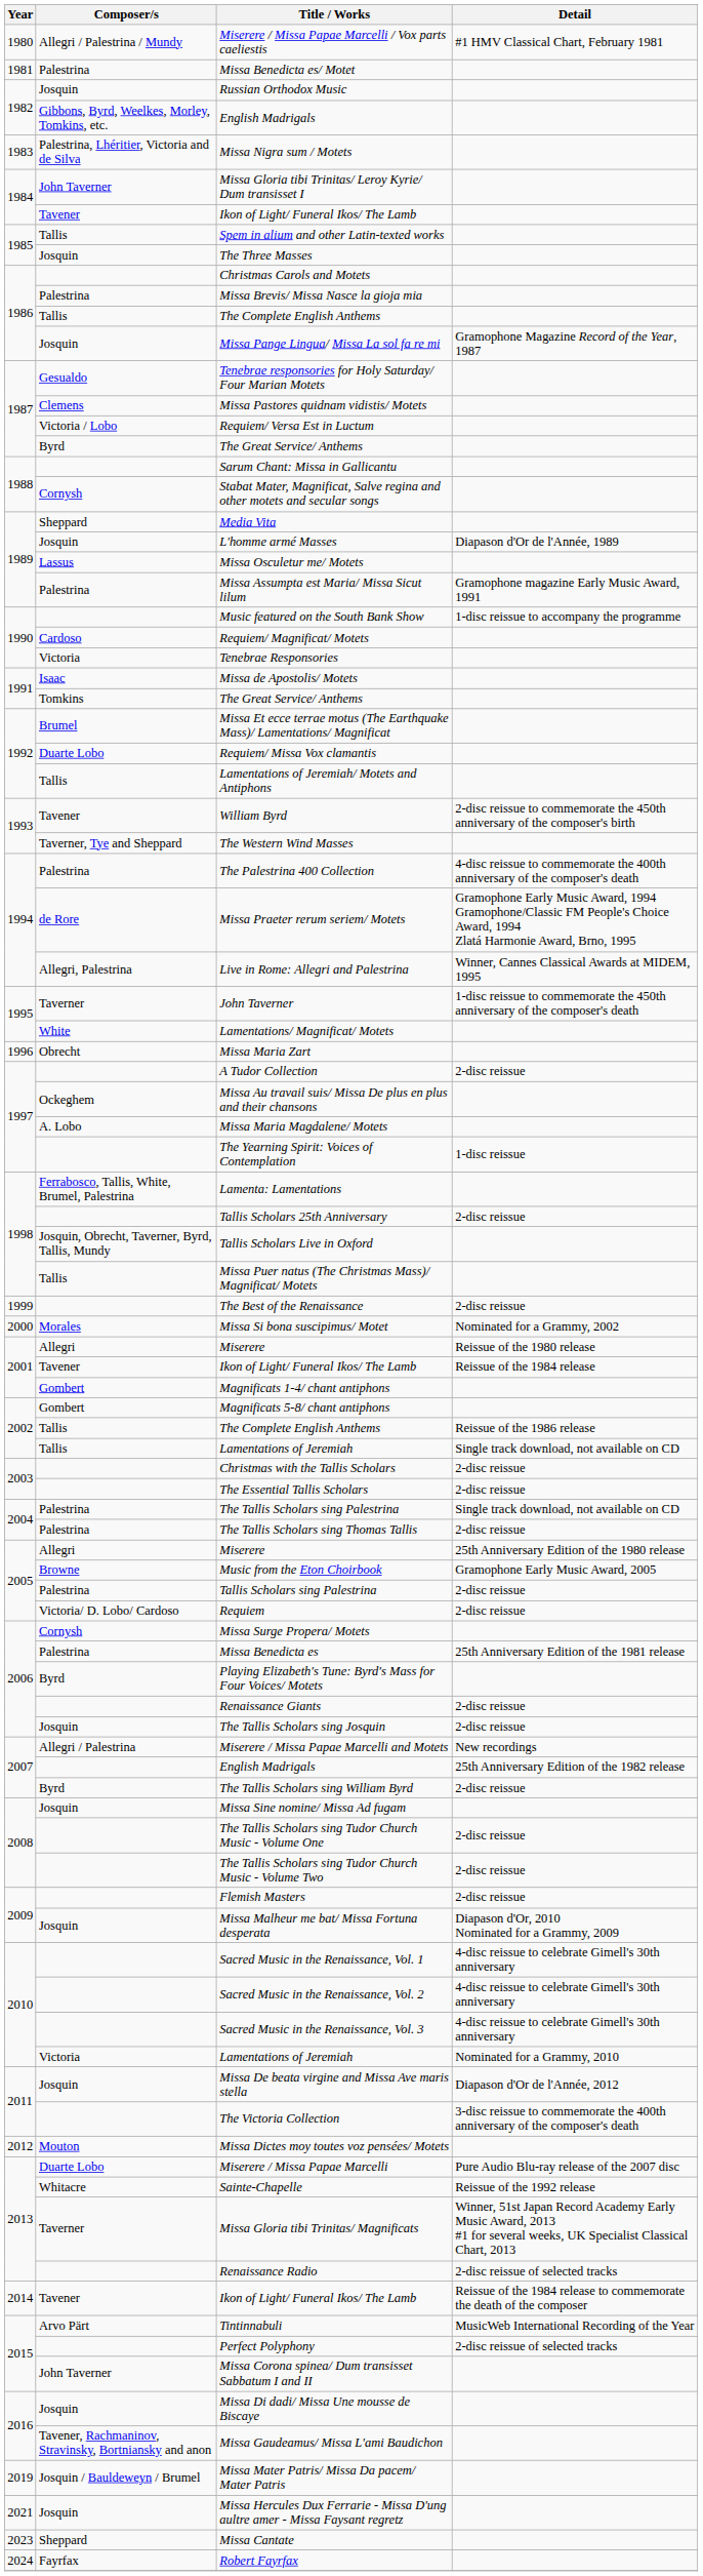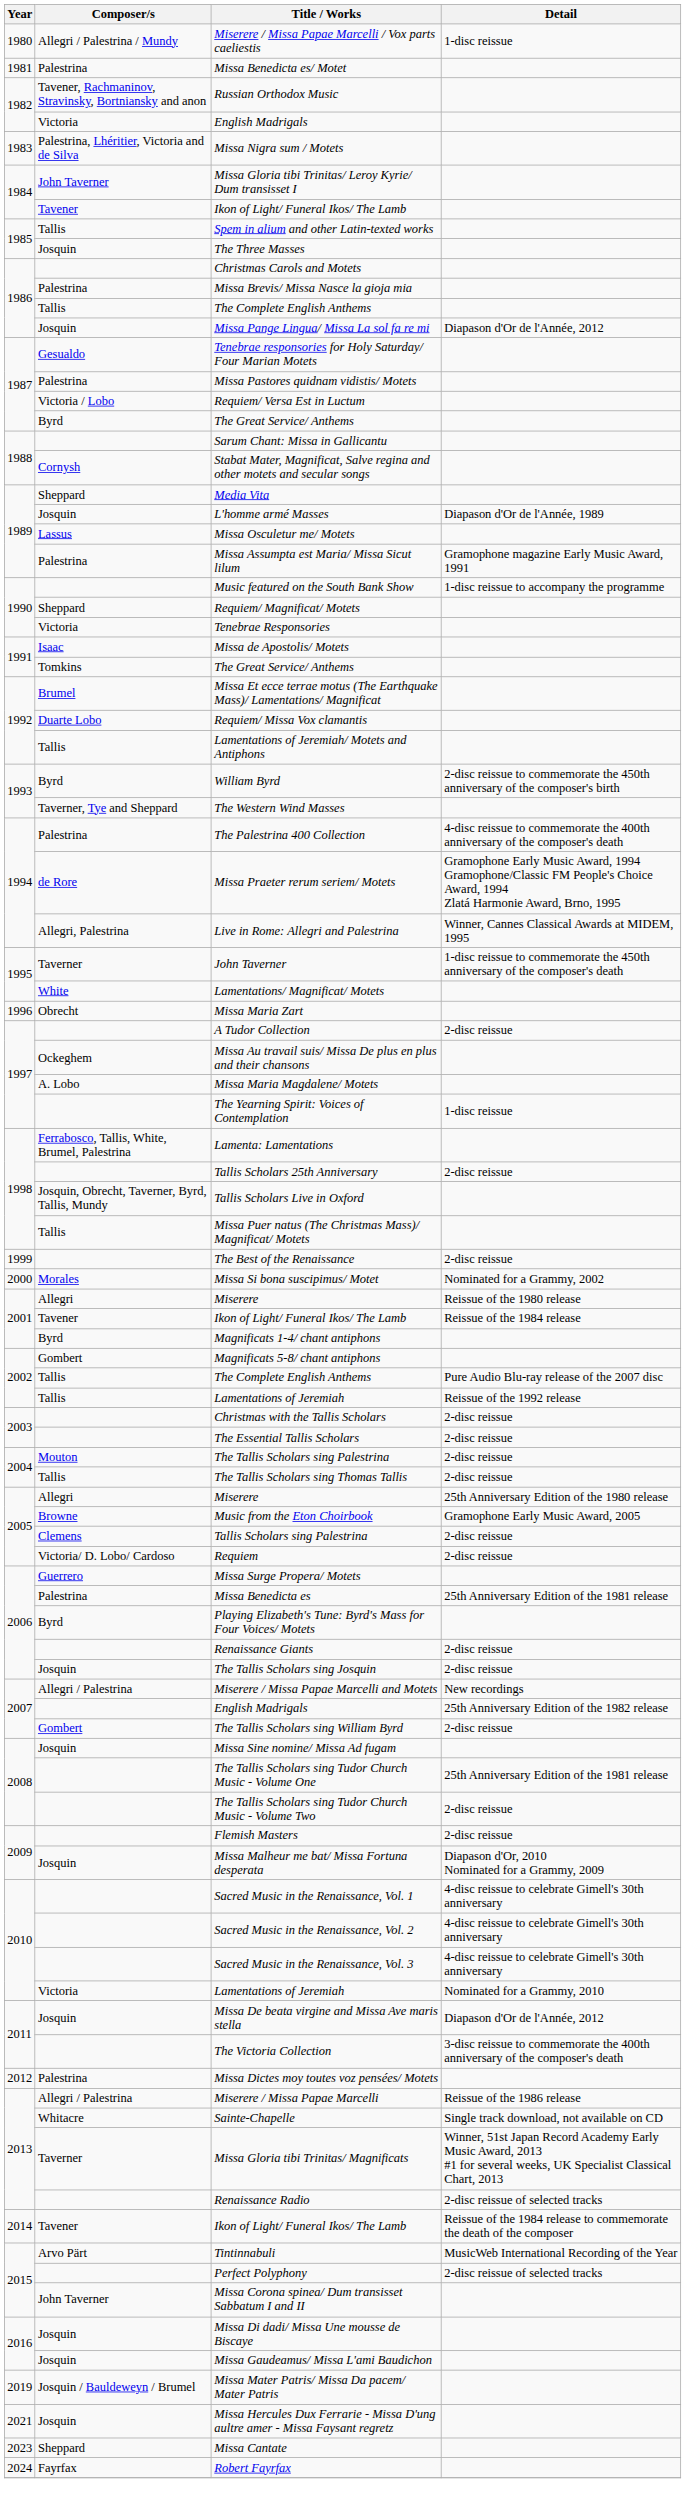Miserere / Missa Papae Marcelli / Vox parts caeliestis | Detail: #1 HMV Classical Chart, February 1981 -> 1-disc reissue
Russian Orthodox Music | Composer/s: Josquin -> Tavener, Rachmaninov, Stravinsky, Bortniansky and anon
1982 / English Madrigals | Composer/s: Gibbons, Byrd, Weelkes, Morley, Tomkins, etc. -> Victoria
Missa Pange Lingua/ Missa La sol fa re mi | Detail: Gramophone Magazine Record of the Year, 1987 -> Diapason d'Or de l'Année, 2012
Missa Pastores quidnam vidistis/ Motets | Composer/s: Clemens -> Palestrina
Requiem/ Magnificat/ Motets | Composer/s: Cardoso -> Sheppard
William Byrd | Composer/s: Tavener -> Byrd
Magnificats 1-4/ chant antiphons | Composer/s: Gombert -> Byrd
2002 / The Complete English Anthems | Detail: Reissue of the 1986 release -> Pure Audio Blu-ray release of the 2007 disc
2002 / Lamentations of Jeremiah | Detail: Single track download, not available on CD -> Reissue of the 1992 release
The Tallis Scholars sing Palestrina | Composer/s: Palestrina -> Mouton
The Tallis Scholars sing Palestrina | Detail: Single track download, not available on CD -> 2-disc reissue
The Tallis Scholars sing Thomas Tallis | Composer/s: Palestrina -> Tallis
Tallis Scholars sing Palestrina | Composer/s: Palestrina -> Clemens
Missa Surge Propera/ Motets | Composer/s: Cornysh -> Guerrero
The Tallis Scholars sing William Byrd | Composer/s: Byrd -> Gombert
The Tallis Scholars sing Tudor Church Music - Volume One | Detail: 2-disc reissue -> 25th Anniversary Edition of the 1981 release
Missa Dictes moy toutes voz pensées/ Motets | Composer/s: Mouton -> Palestrina
Miserere / Missa Papae Marcelli | Composer/s: Duarte Lobo -> Allegri / Palestrina
Miserere / Missa Papae Marcelli | Detail: Pure Audio Blu-ray release of the 2007 disc -> Reissue of the 1986 release
Sainte-Chapelle | Detail: Reissue of the 1992 release -> Single track download, not available on CD
Missa Gaudeamus/ Missa L'ami Baudichon | Composer/s: Tavener, Rachmaninov, Stravinsky, Bortniansky and anon -> Josquin
